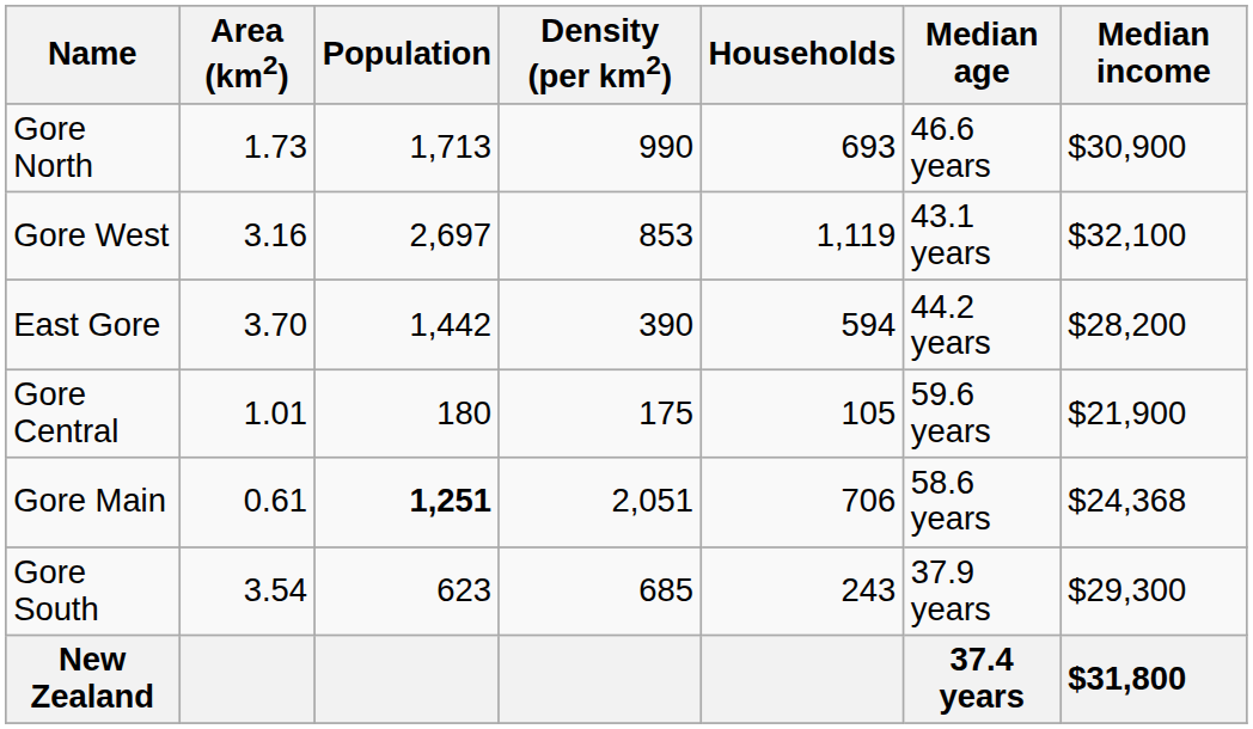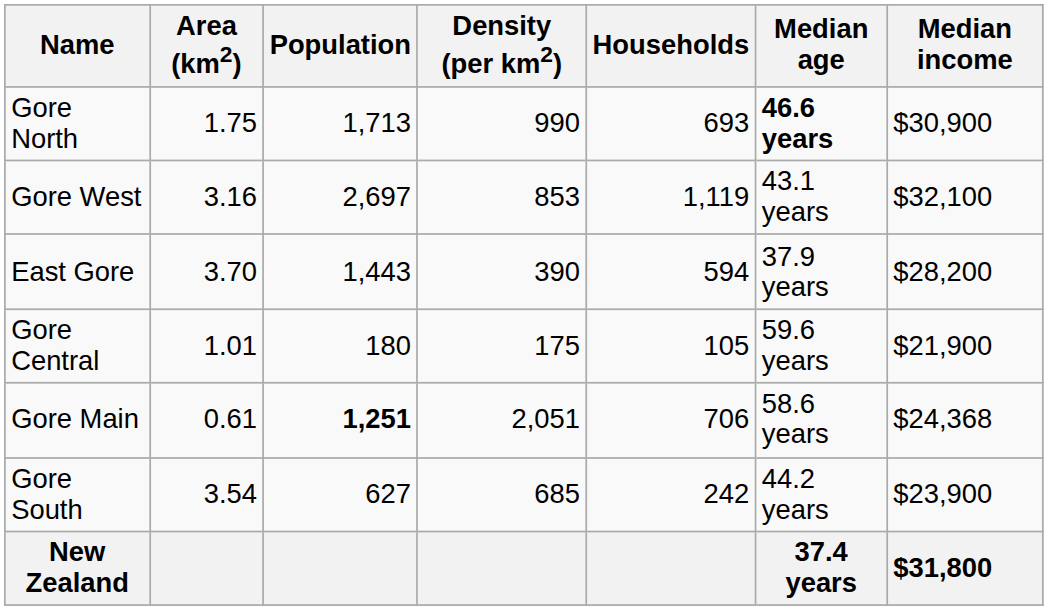Gore North | Area (km2): 1.73 -> 1.75
Gore North | Median age: normal -> bold
East Gore | Population: 1,442 -> 1,443
East Gore | Median age: 44.2 years -> 37.9 years
Gore South | Population: 623 -> 627
Gore South | Households: 243 -> 242
Gore South | Median age: 37.9 years -> 44.2 years
Gore South | Median income: $29,300 -> $23,900
